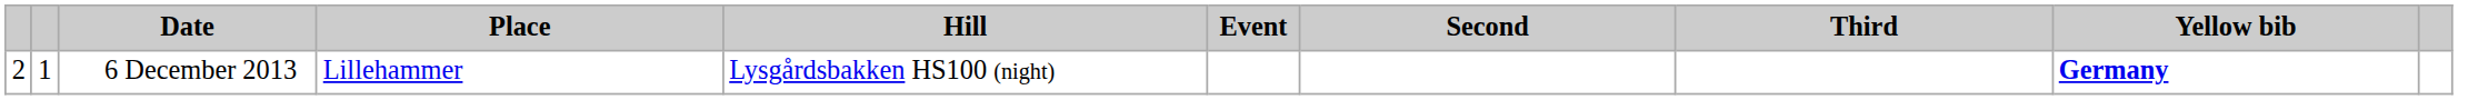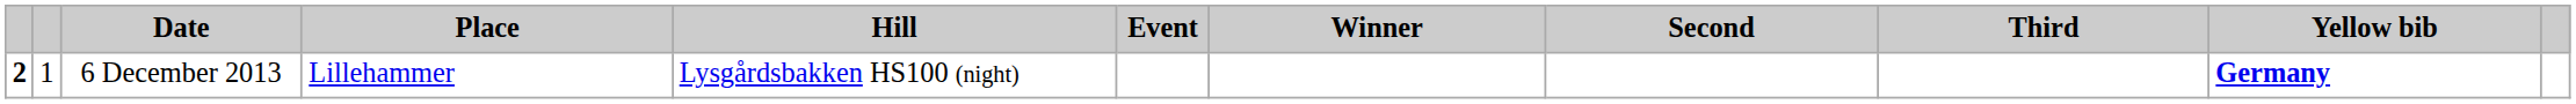+ column: Winner
6 December 2013 | column 1: normal -> bold
